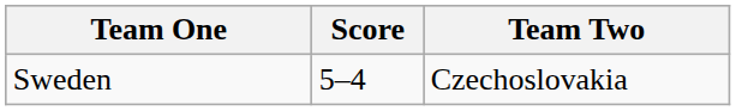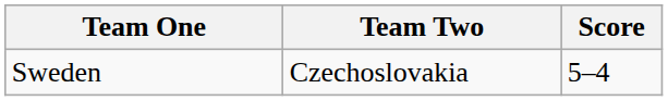columns swapped: Team Two <-> Score
